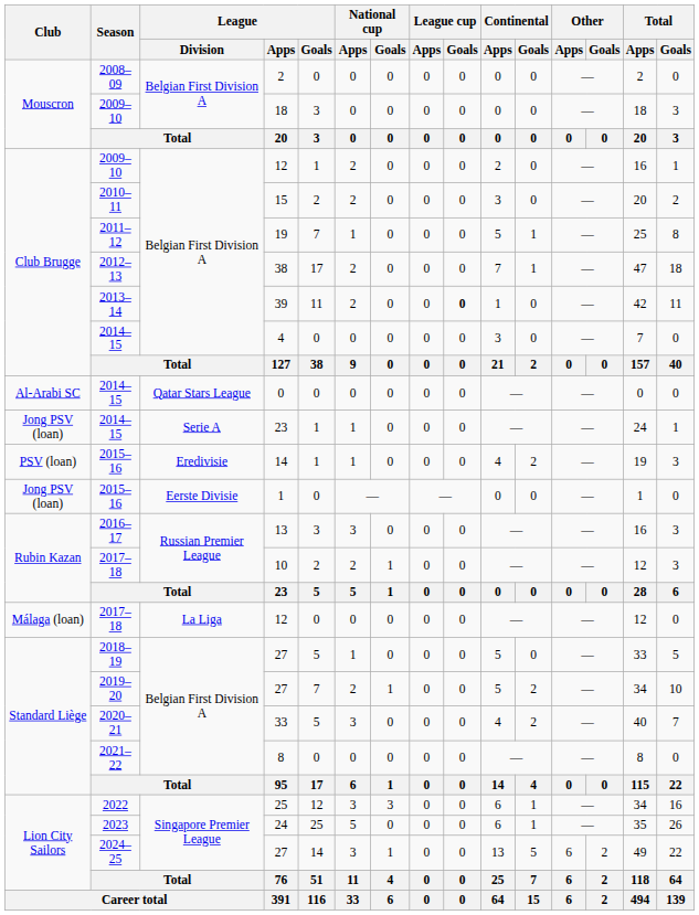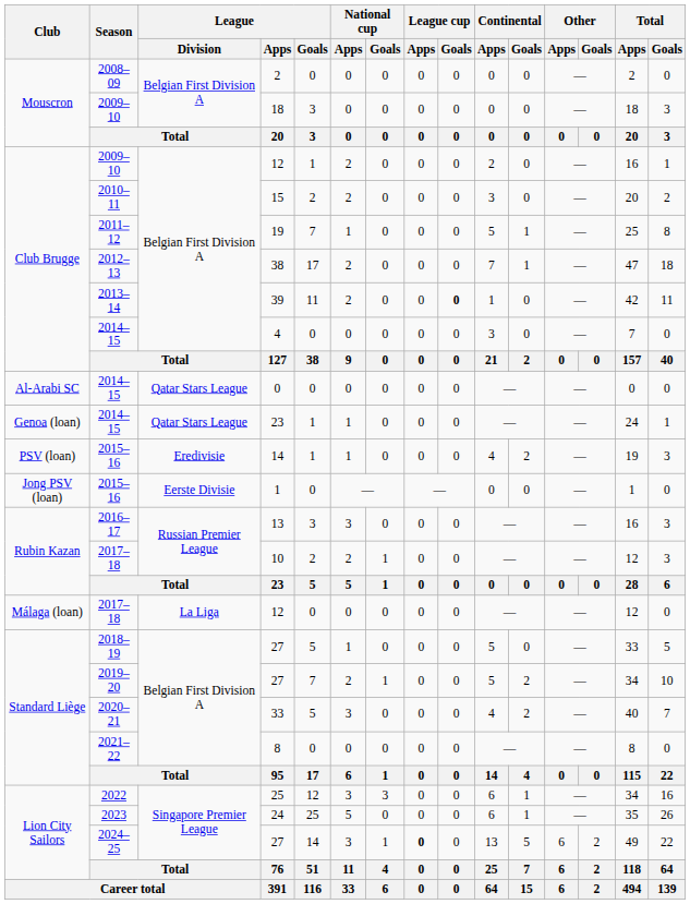2014–15 / 23 | Club: Jong PSV (loan) -> Genoa (loan)
2014–15 / 23 | League / Division: Serie A -> Qatar Stars League
2024–25 / 27 | League cup / Apps: normal -> bold
